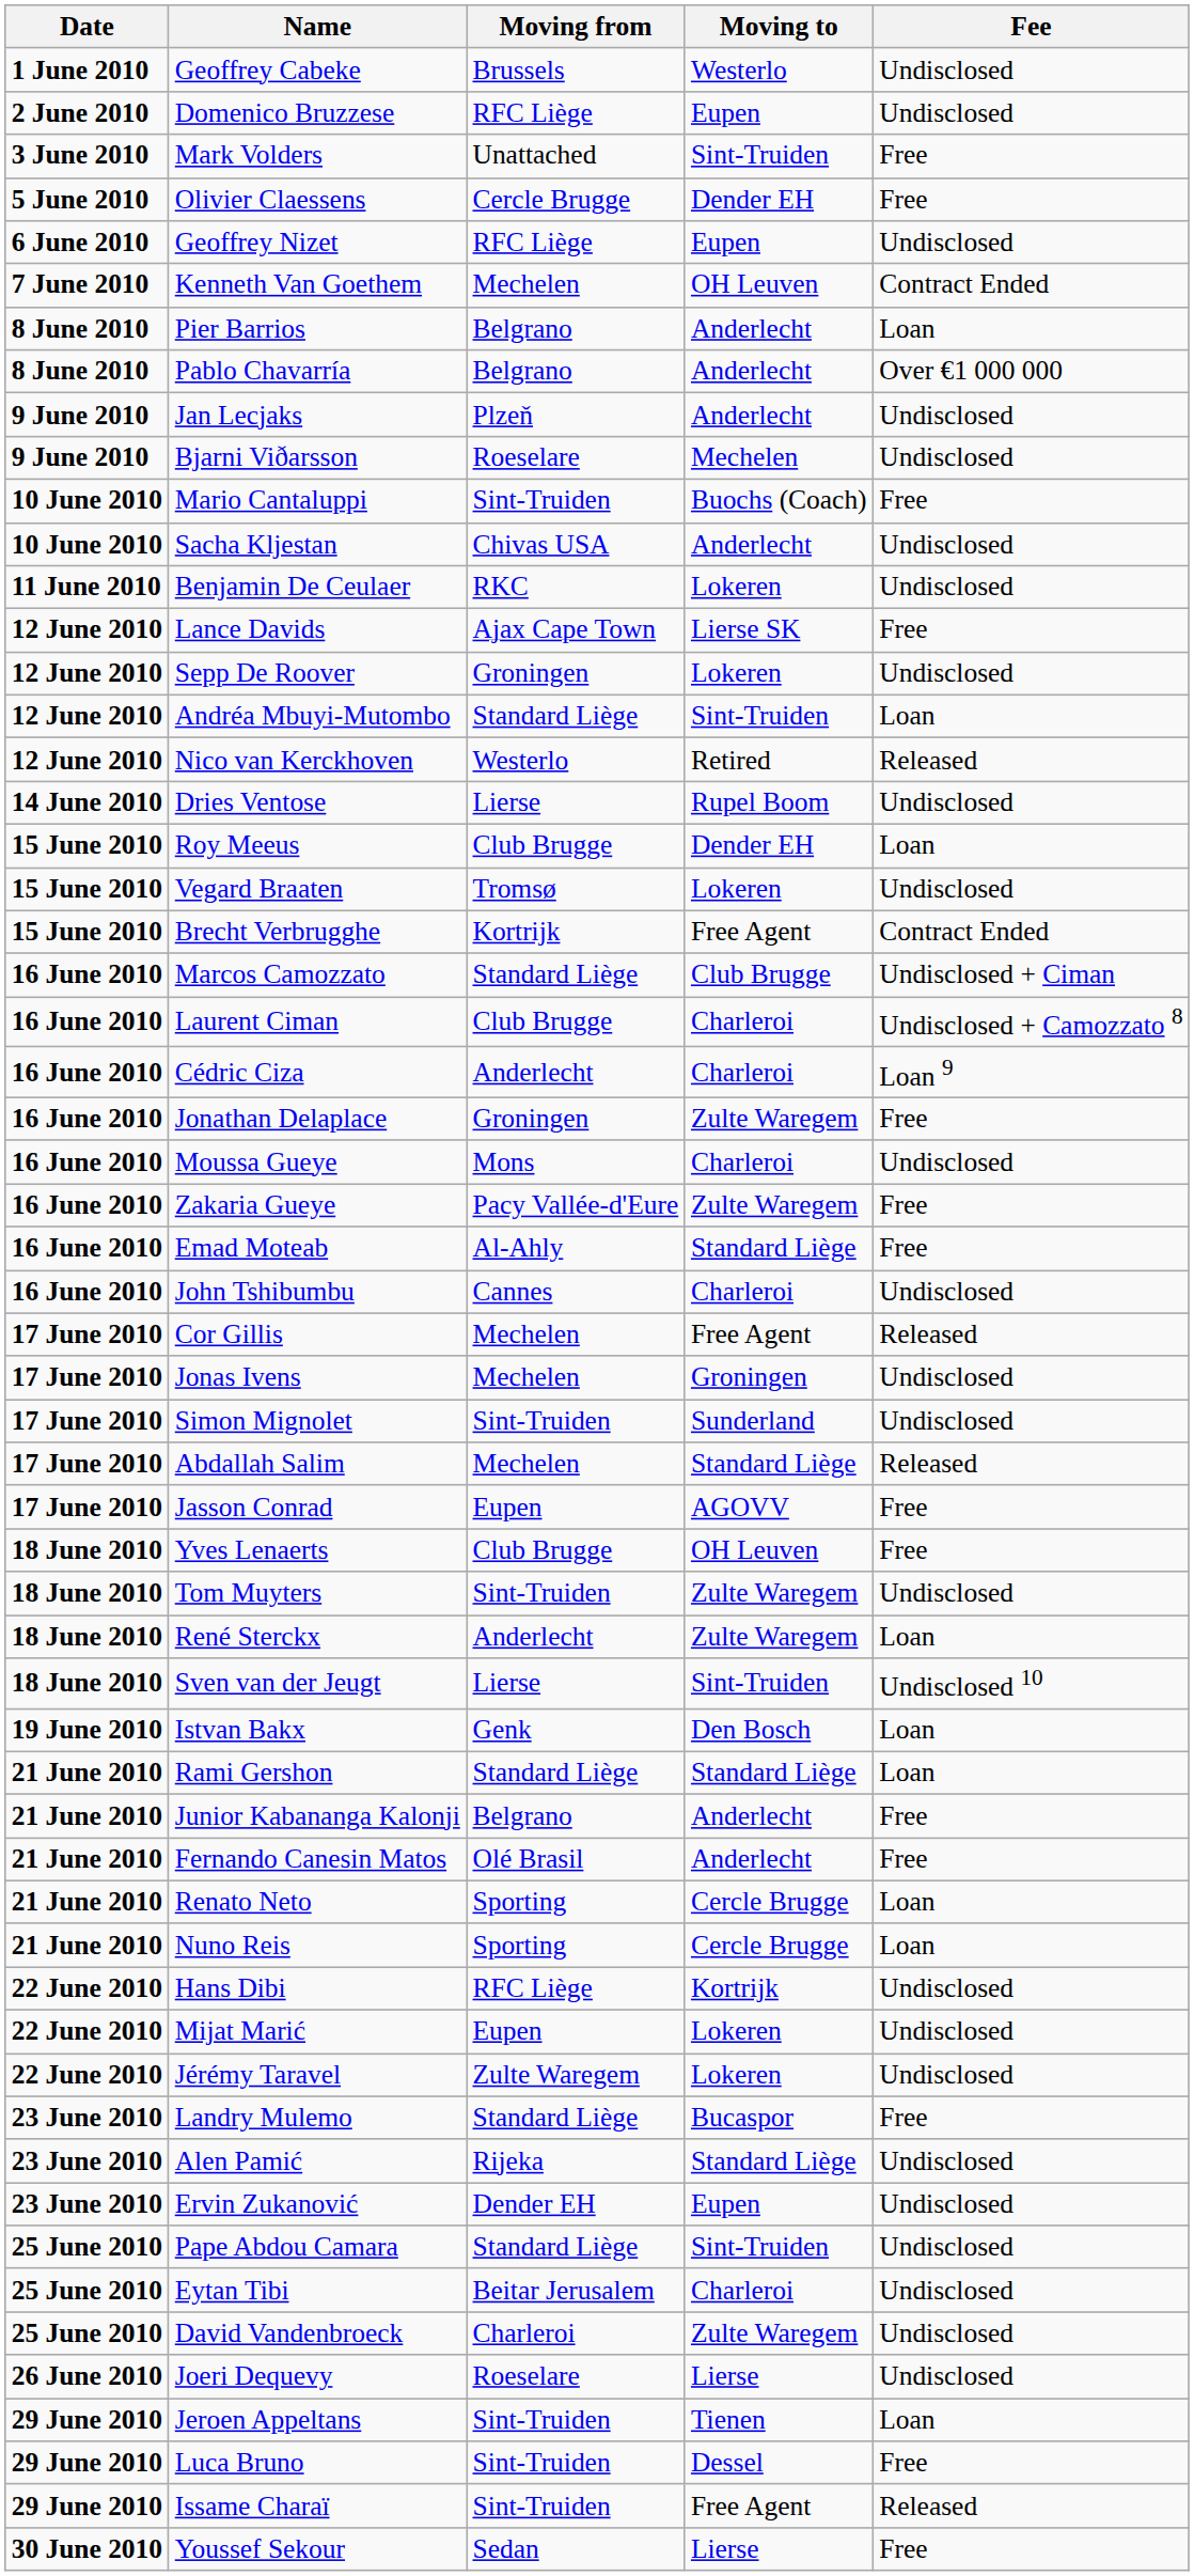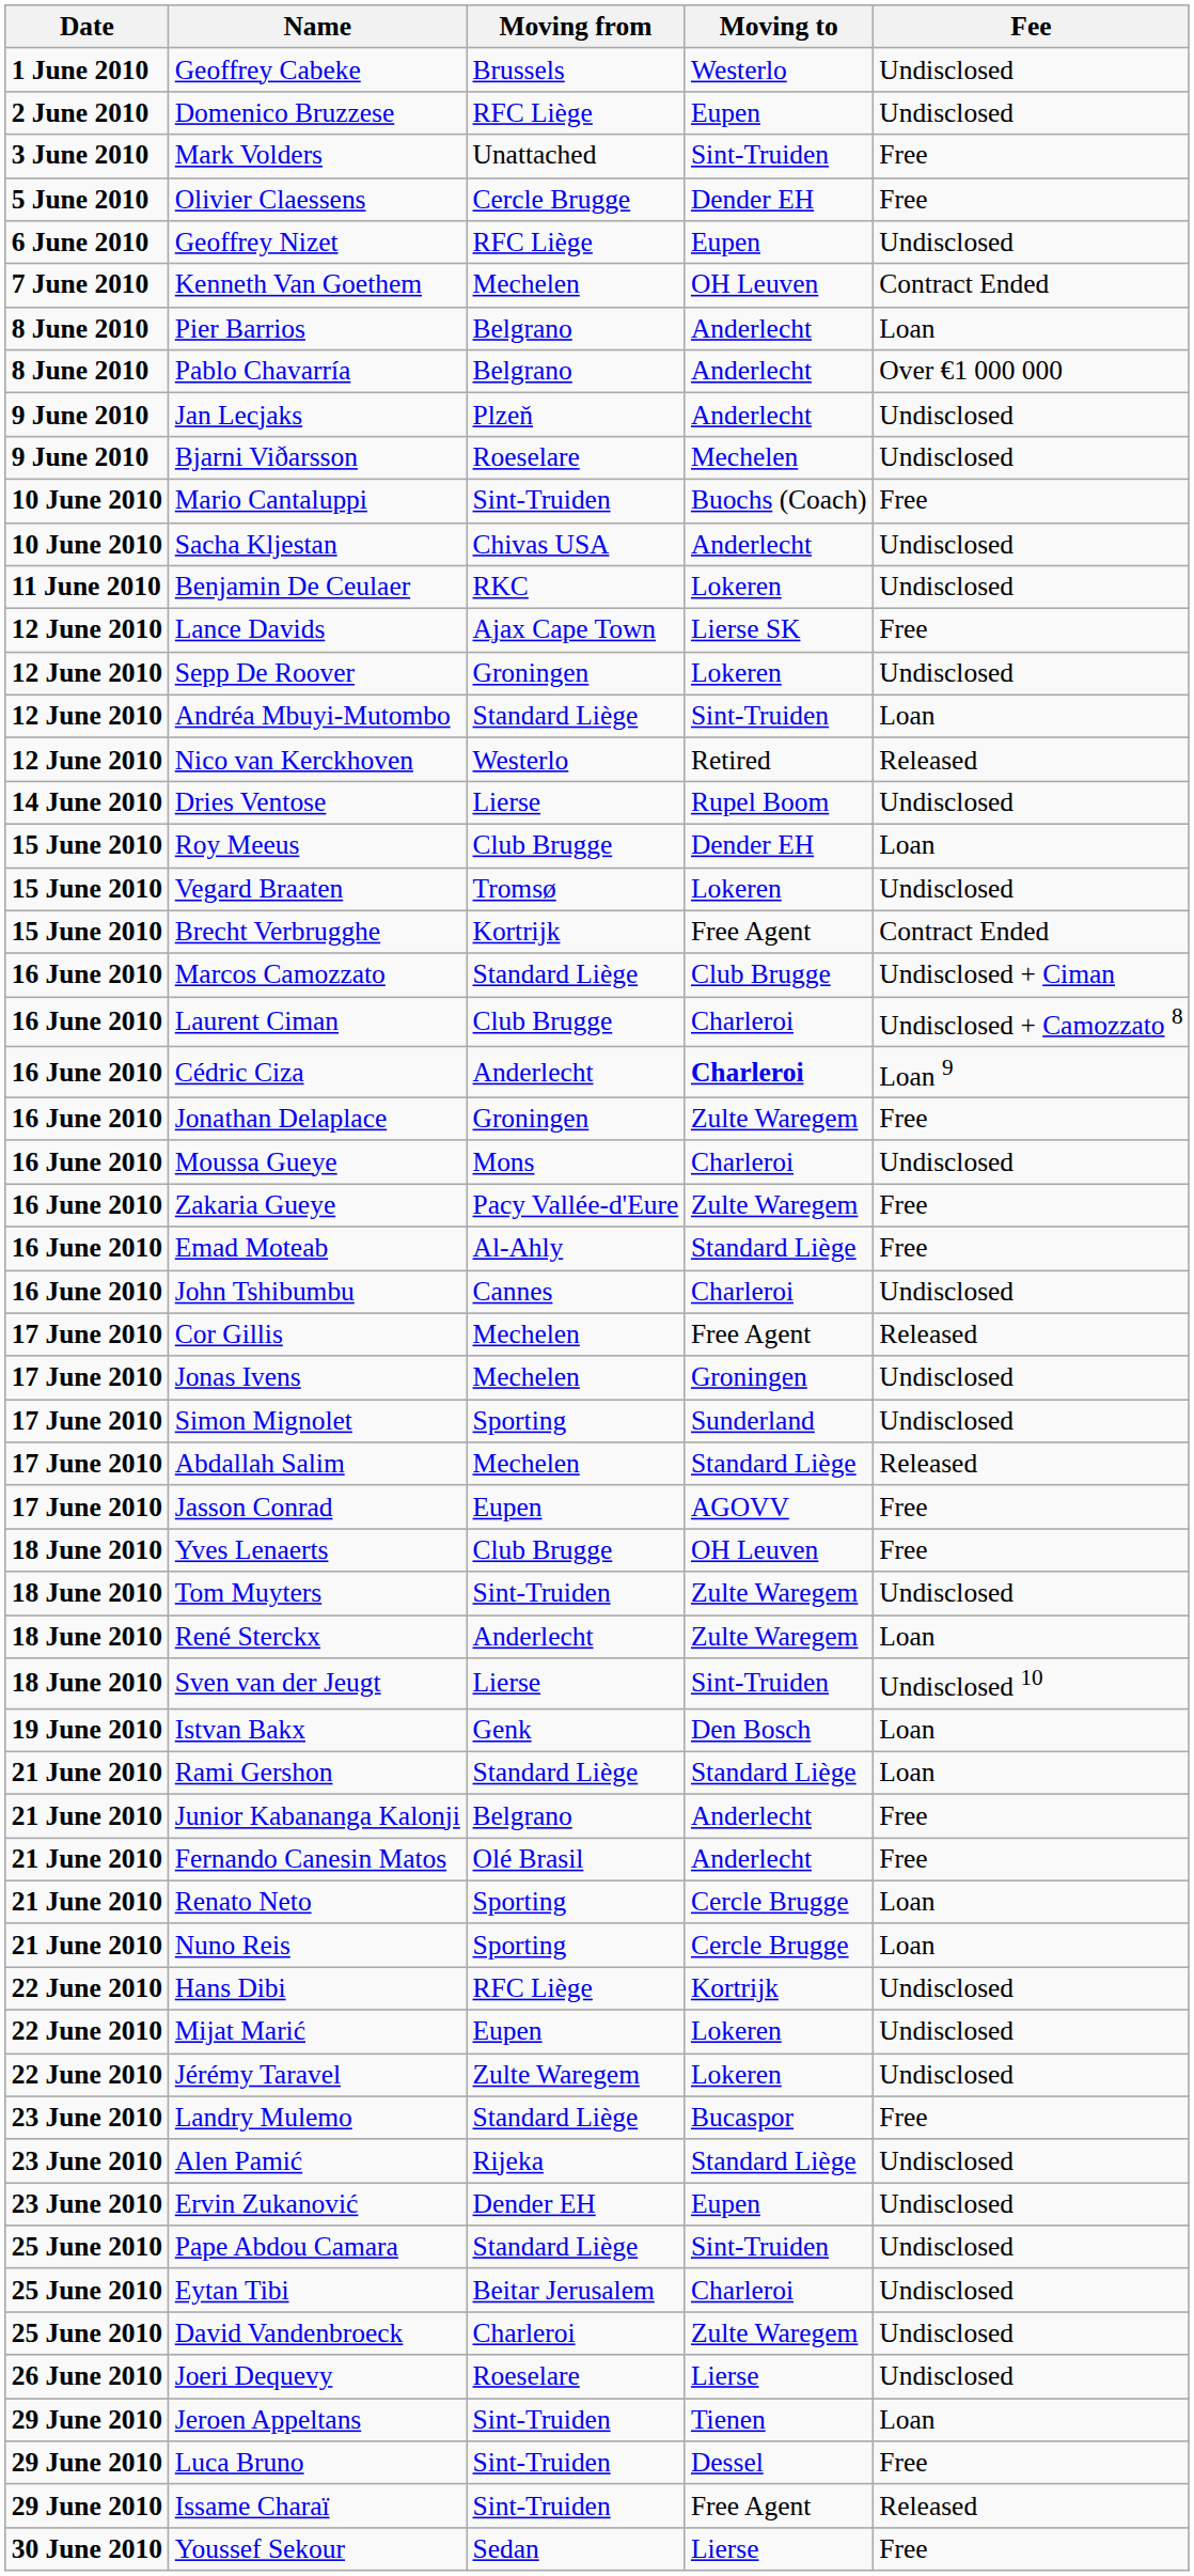Cédric Ciza | Moving to: normal -> bold
Simon Mignolet | Moving from: Sint-Truiden -> Sporting
